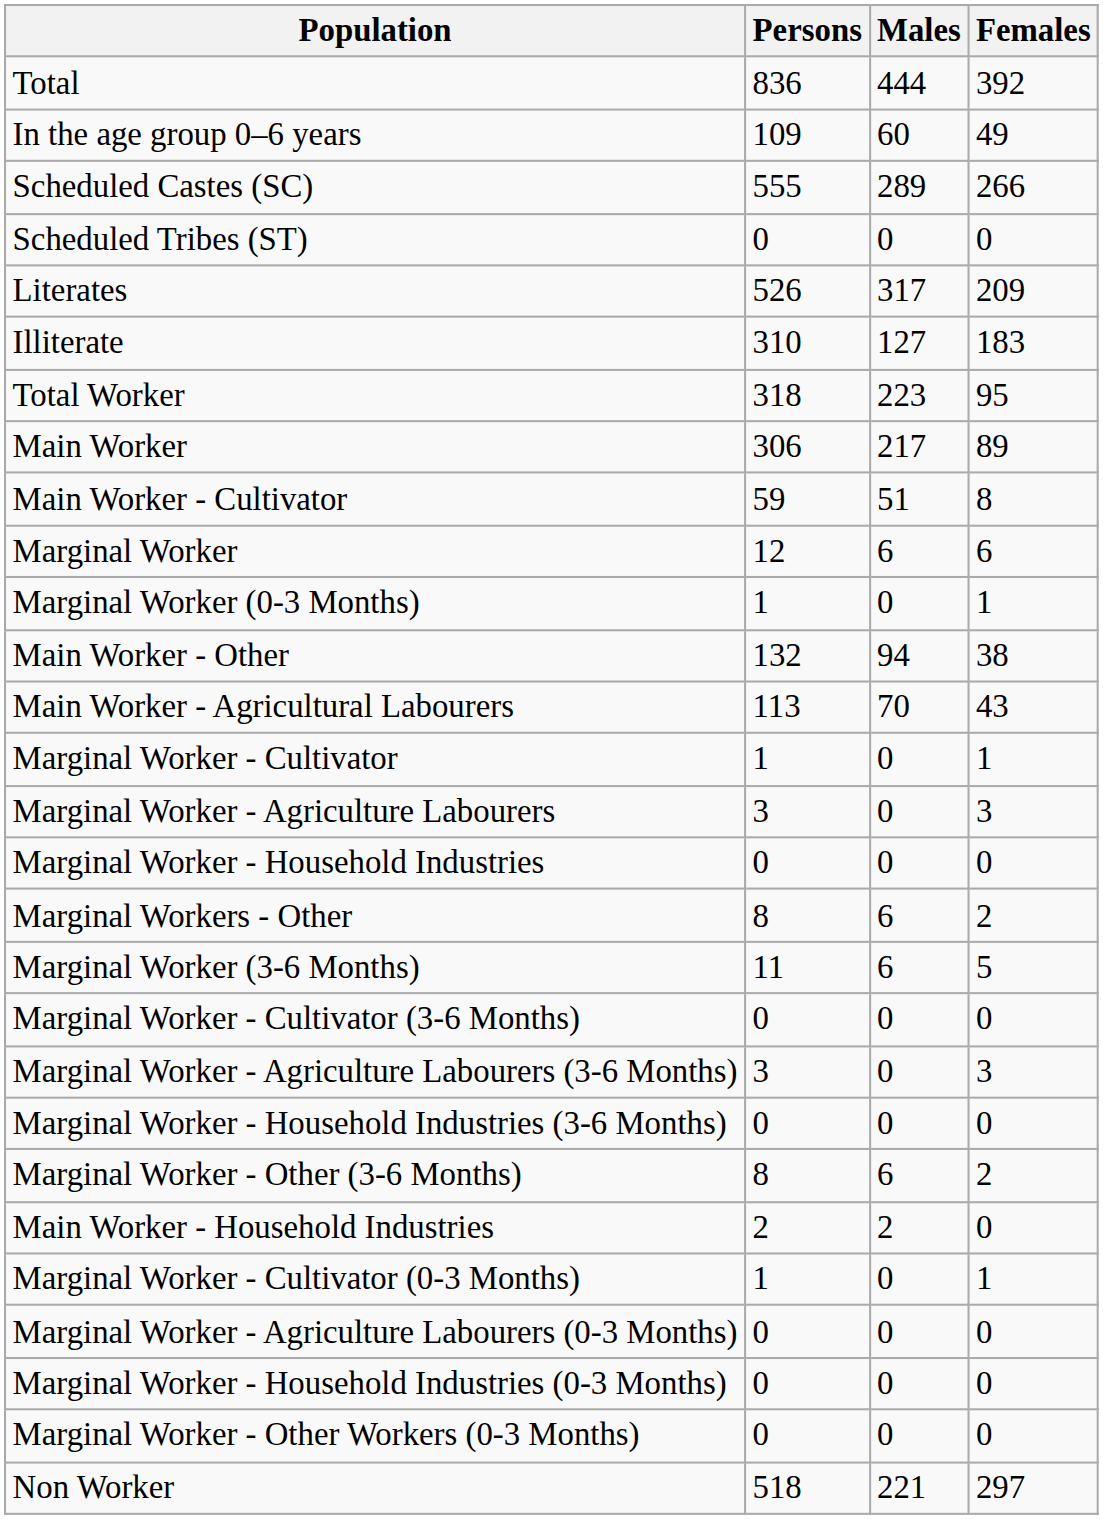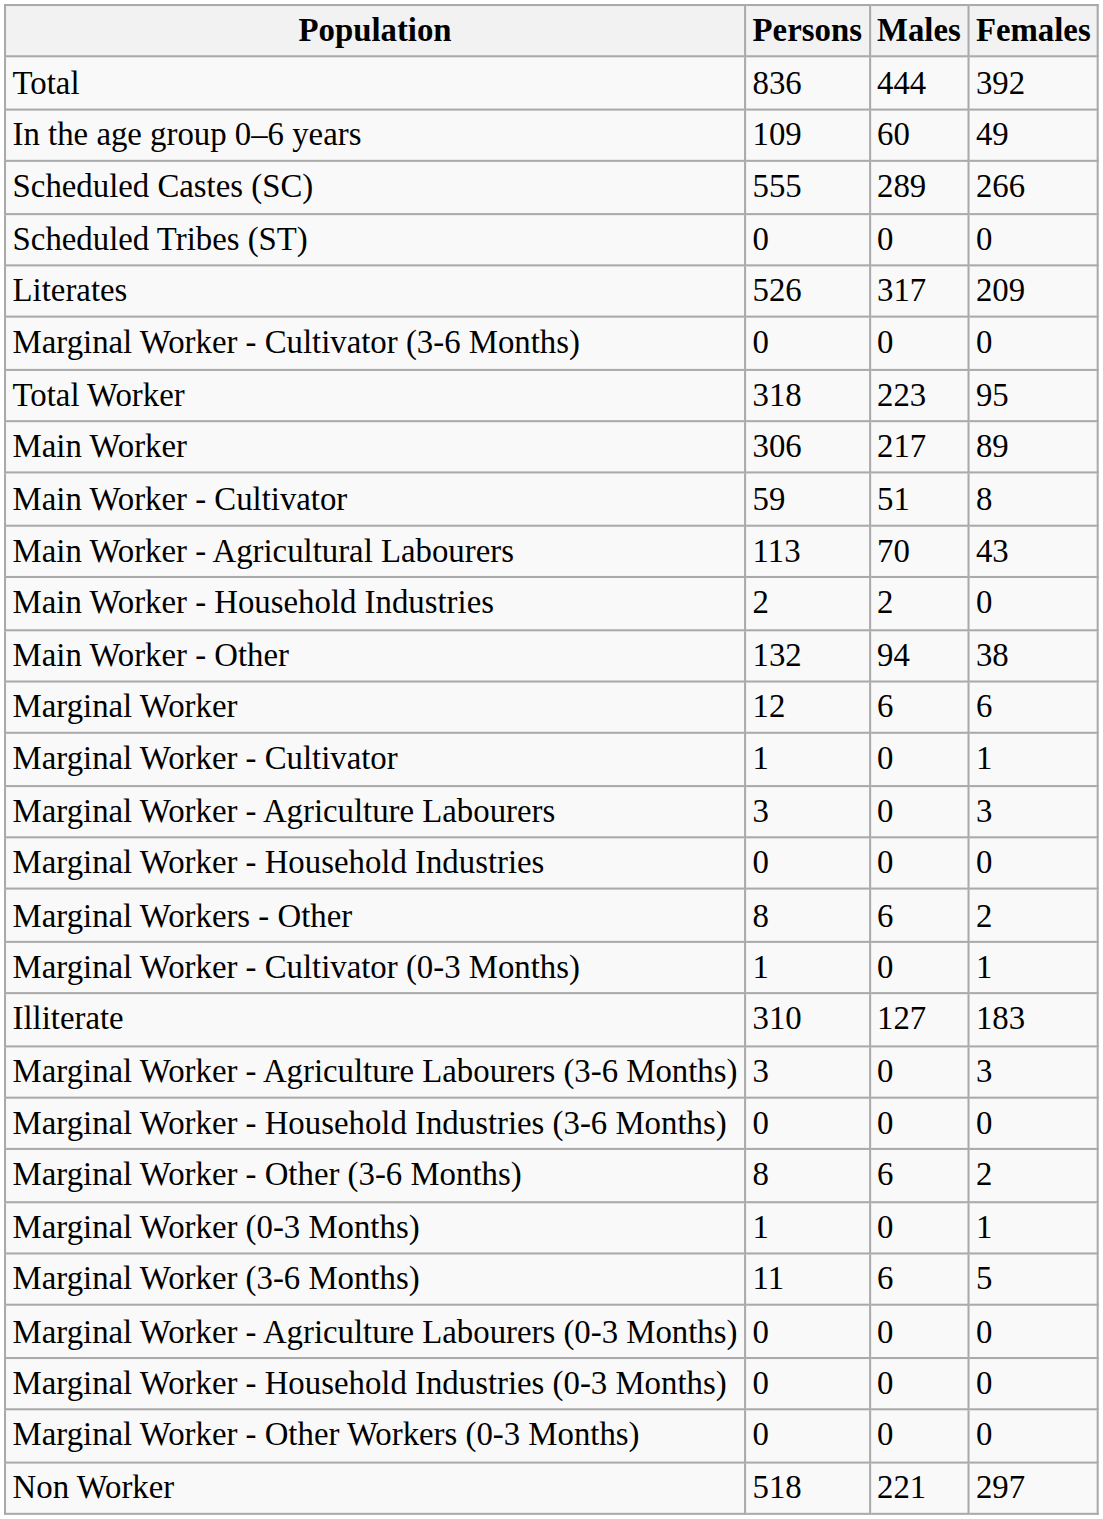rows swapped: Illiterate <-> Marginal Worker - Cultivator (3-6 Months)
rows swapped: Main Worker - Agricultural Labourers <-> Marginal Worker
rows swapped: Main Worker - Household Industries <-> Marginal Worker (0-3 Months)
rows swapped: Marginal Worker (3-6 Months) <-> Marginal Worker - Cultivator (0-3 Months)
